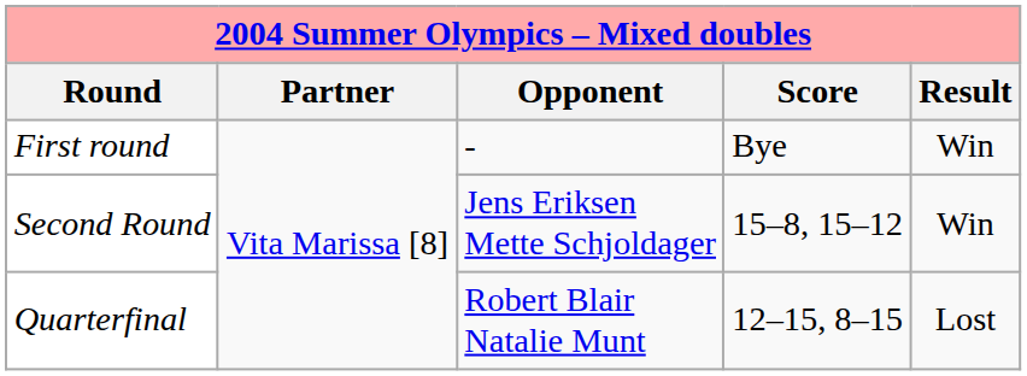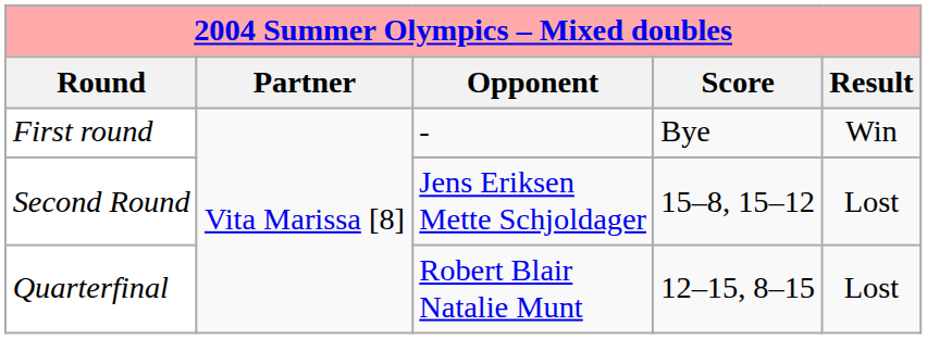Second Round | Result: Win -> Lost
